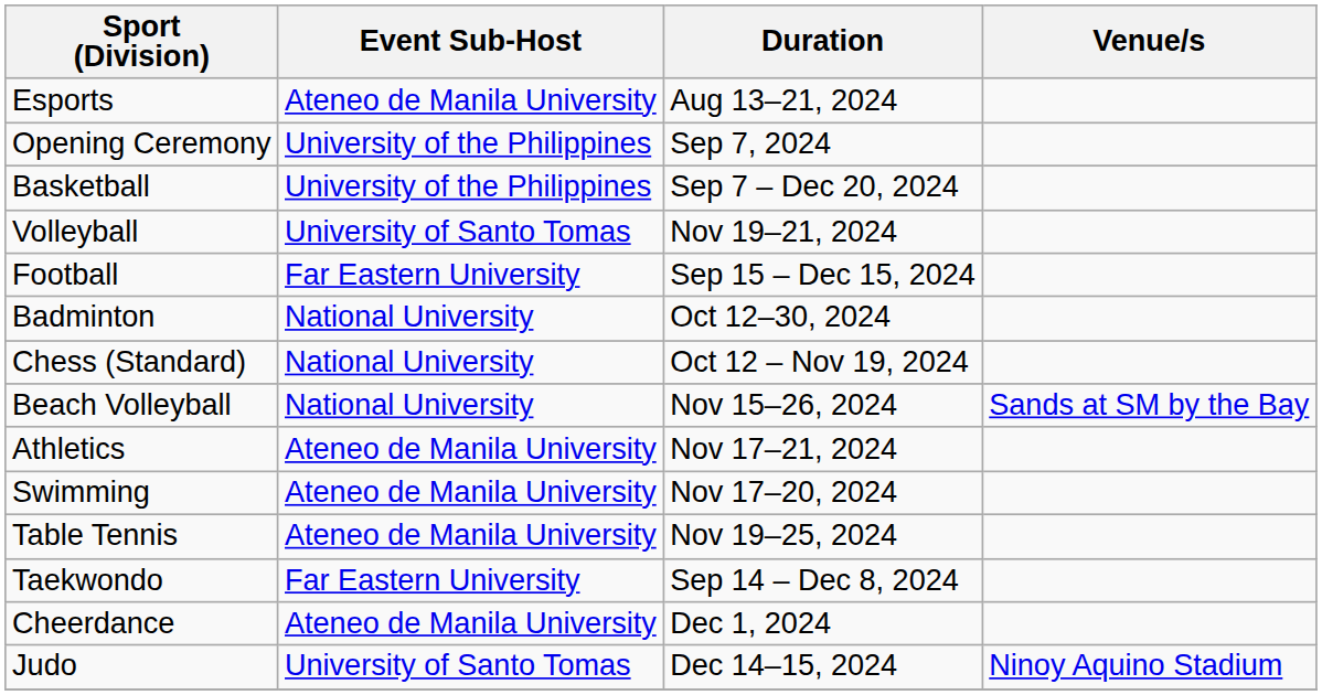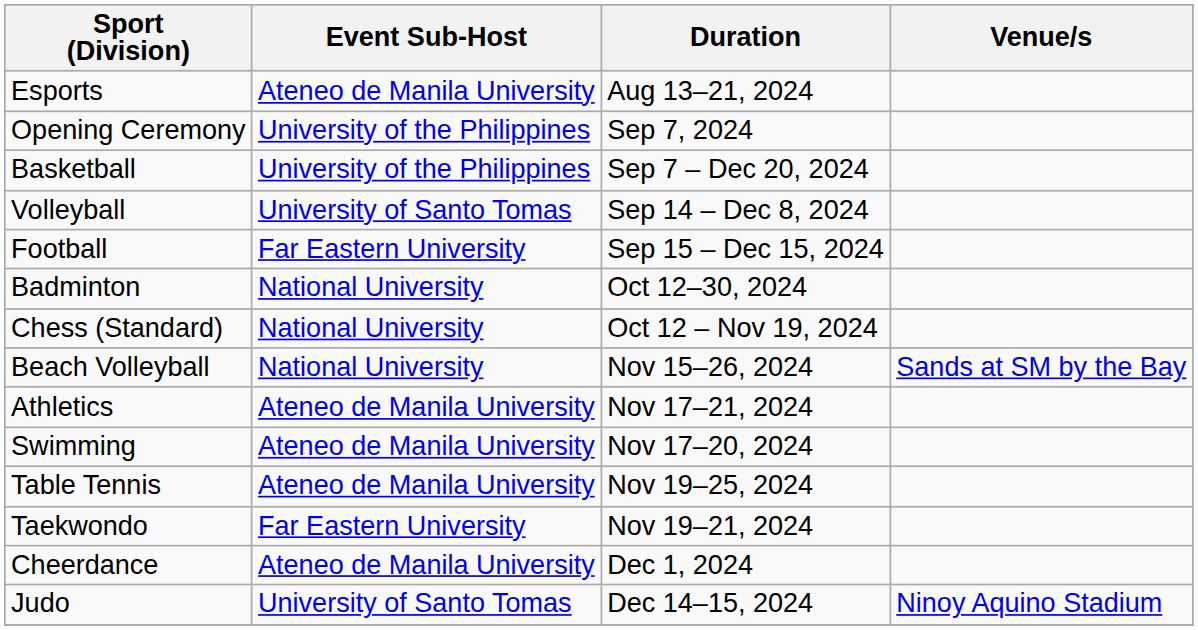Volleyball | Duration: Nov 19–21, 2024 -> Sep 14 – Dec 8, 2024
Taekwondo | Duration: Sep 14 – Dec 8, 2024 -> Nov 19–21, 2024
